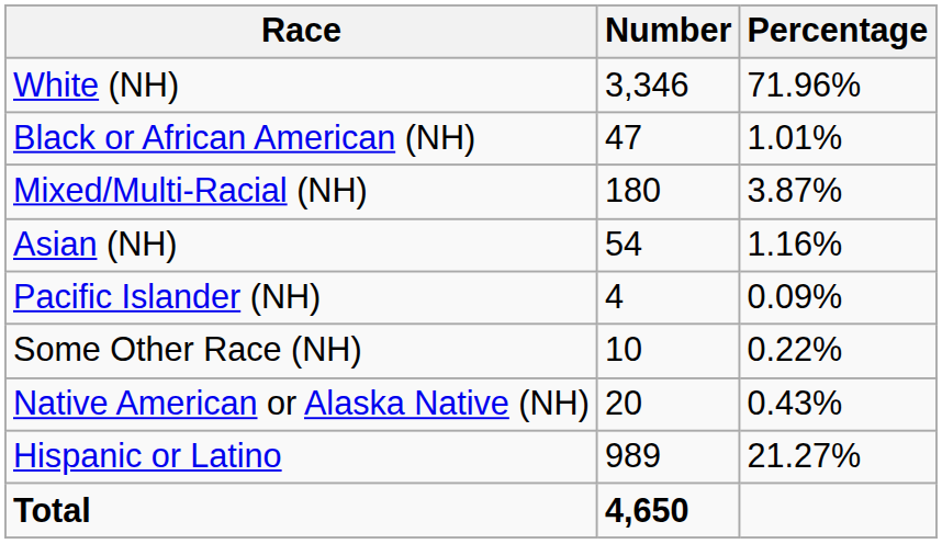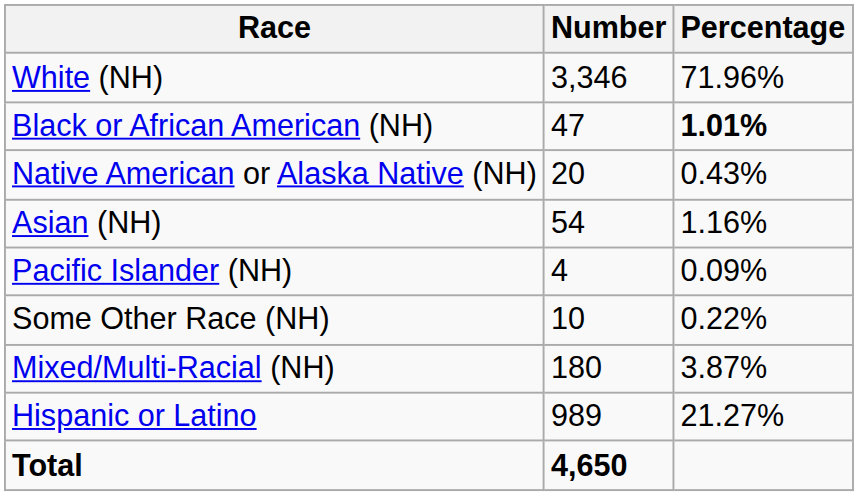Black or African American (NH) | Percentage: normal -> bold
rows swapped: Native American or Alaska Native (NH) <-> Mixed/Multi-Racial (NH)
